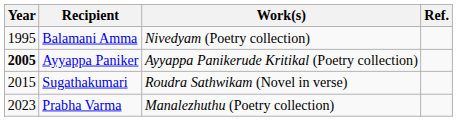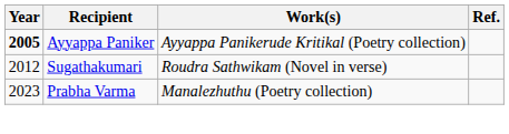- row: 1995 | Balamani Amma | Nivedyam (Poetry collection)
Sugathakumari | Year: 2015 -> 2012
